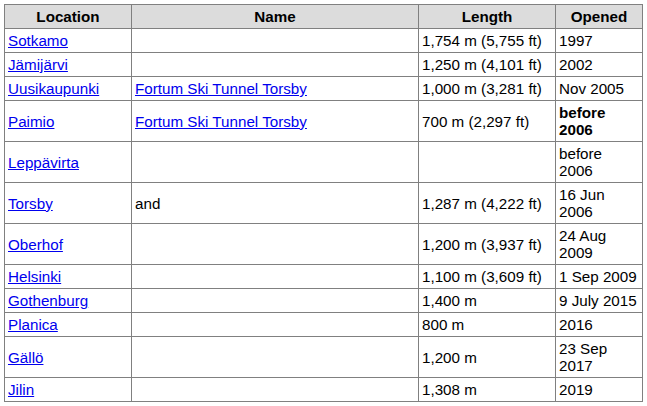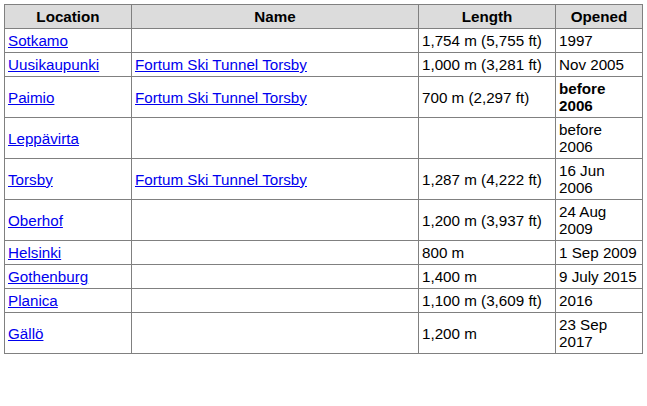- row: Jämijärvi | 1,250 m (4,101 ft) | 2002
Torsby | Name: and -> Fortum Ski Tunnel Torsby
Helsinki | Length: 1,100 m (3,609 ft) -> 800 m
Planica | Length: 800 m -> 1,100 m (3,609 ft)
- row: Jilin | 1,308 m | 2019
